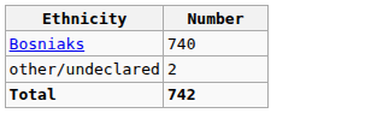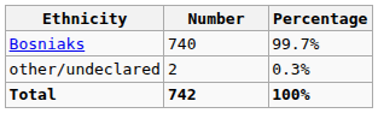+ column: Percentage | 99.7% | 0.3% | 100%
